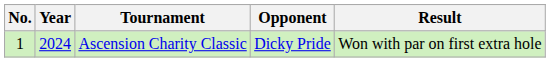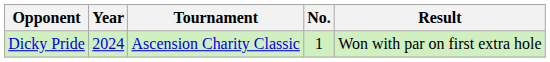columns swapped: No. <-> Opponent
